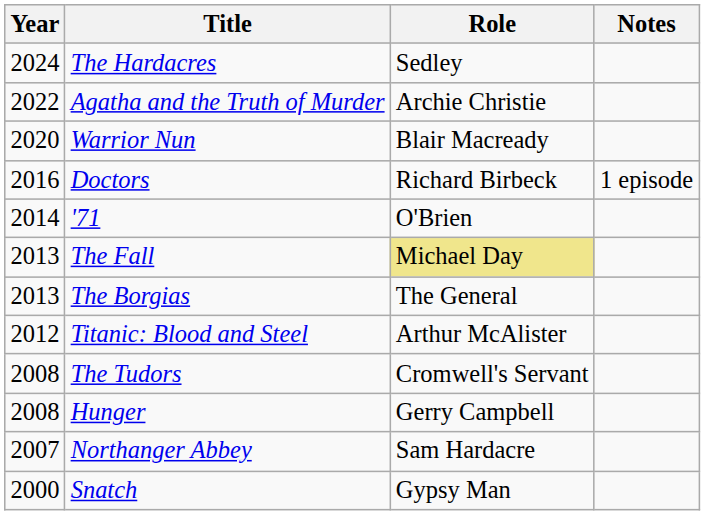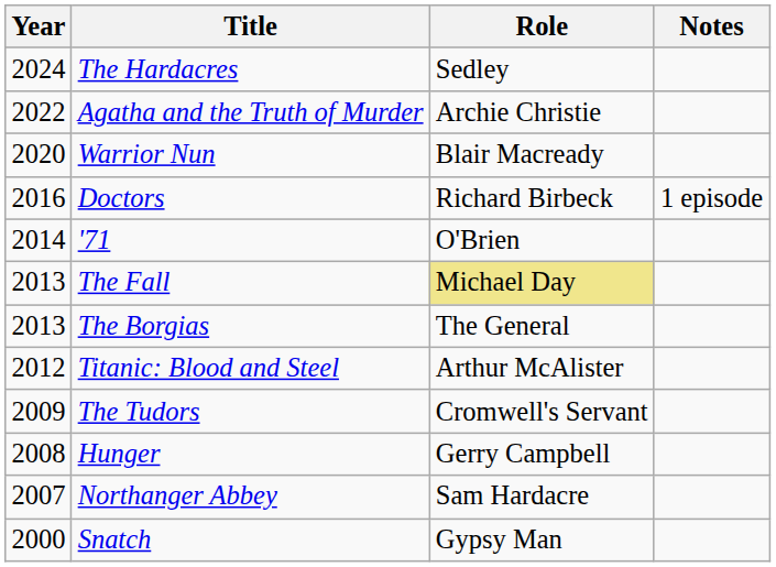The Tudors | Year: 2008 -> 2009
